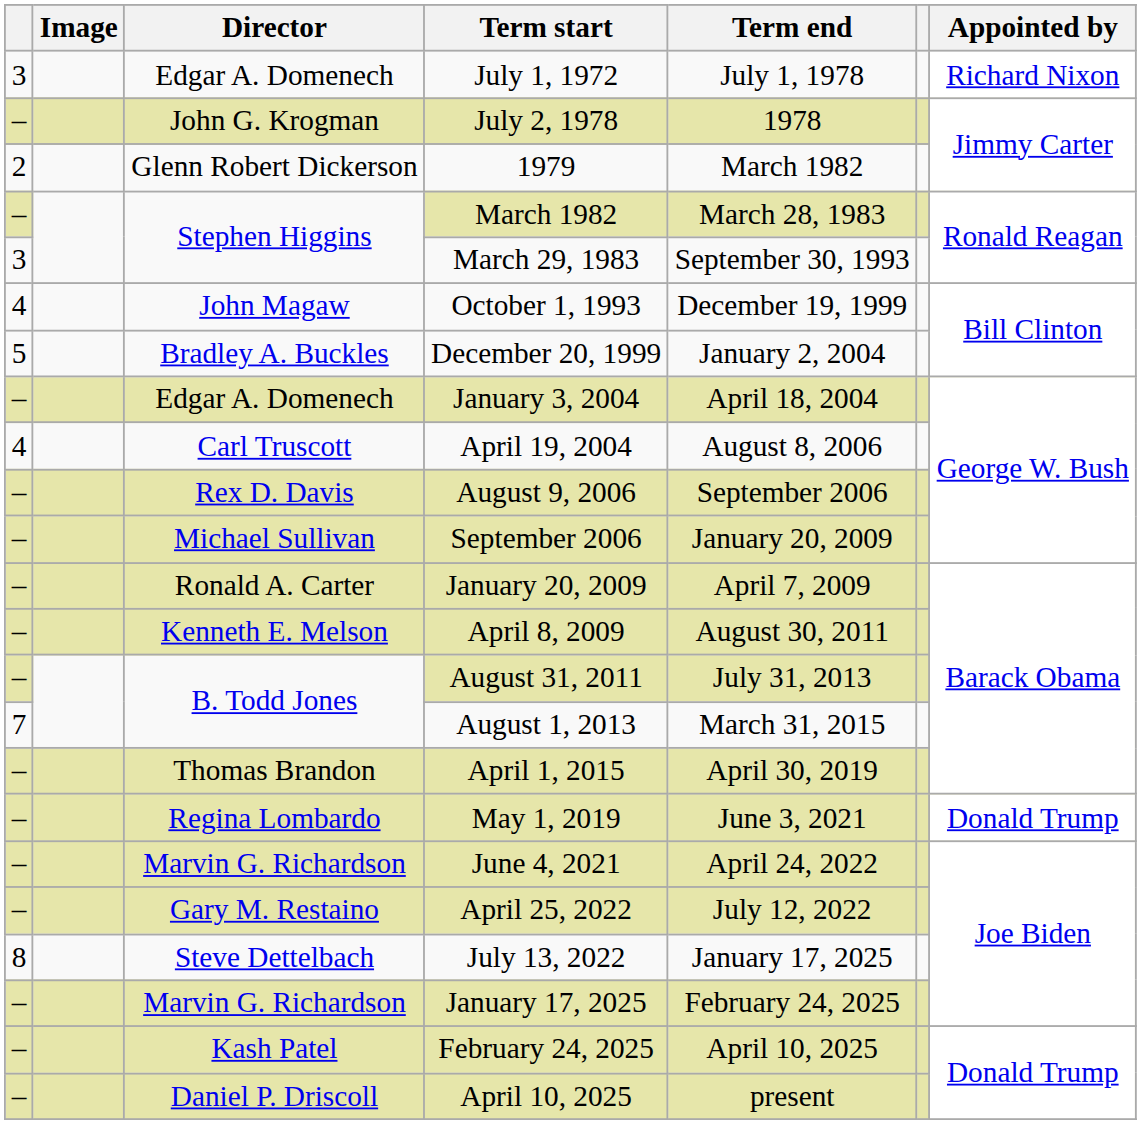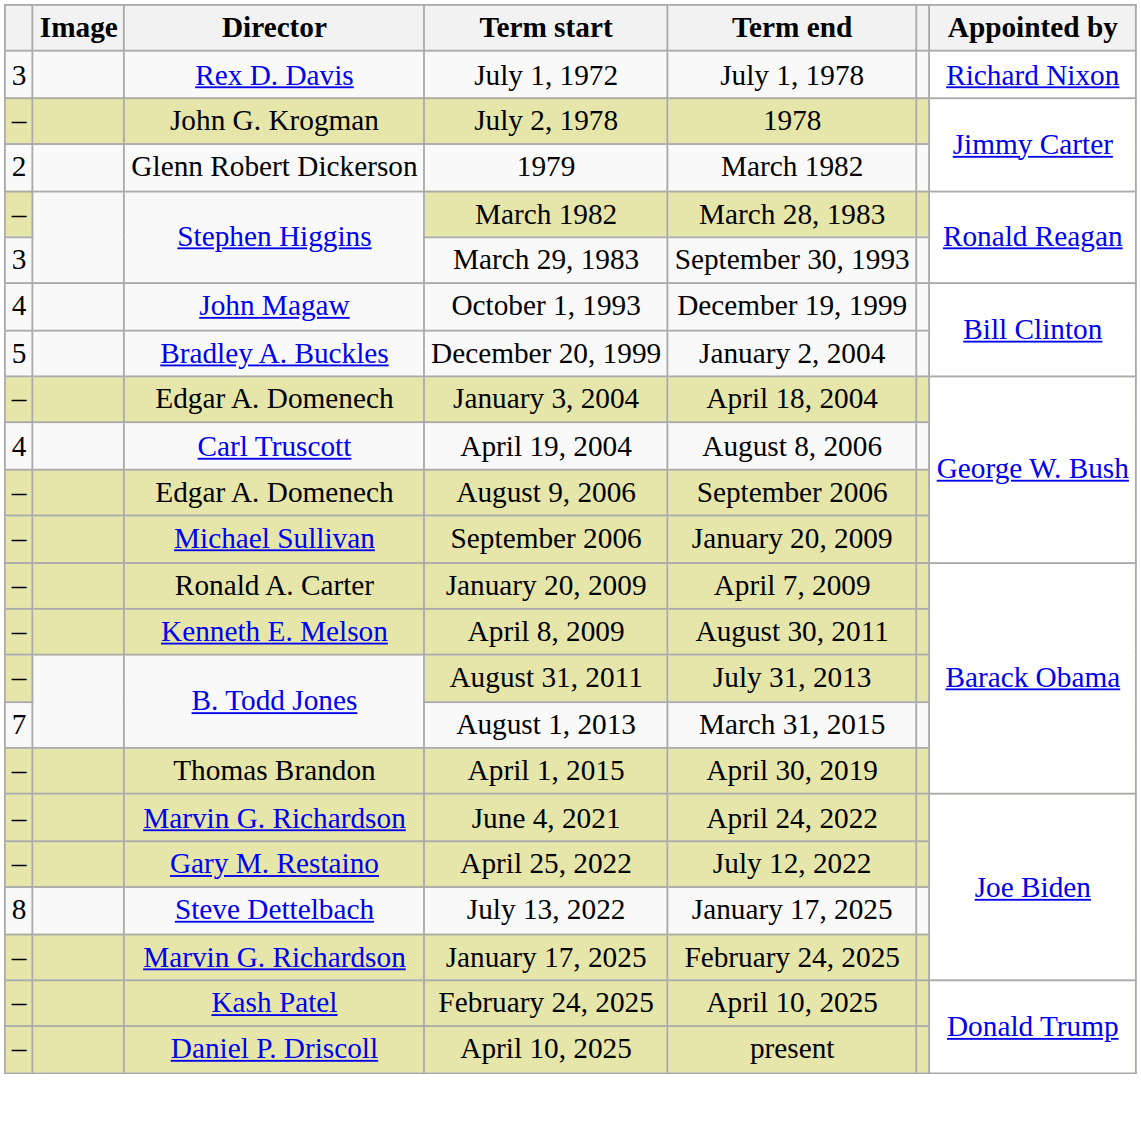July 1, 1972 | Director: Edgar A. Domenech -> Rex D. Davis
August 9, 2006 | Director: Rex D. Davis -> Edgar A. Domenech
- row: – | Regina Lombardo | May 1, 2019 | June 3, 2021 | Donald Trump
